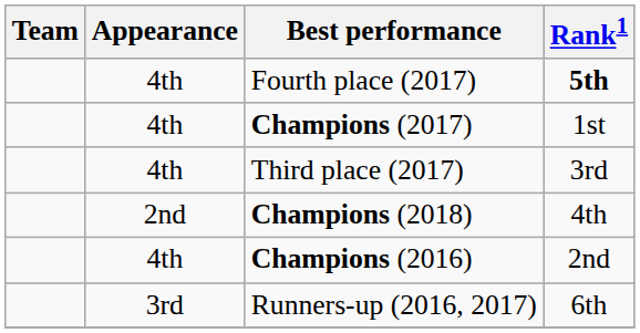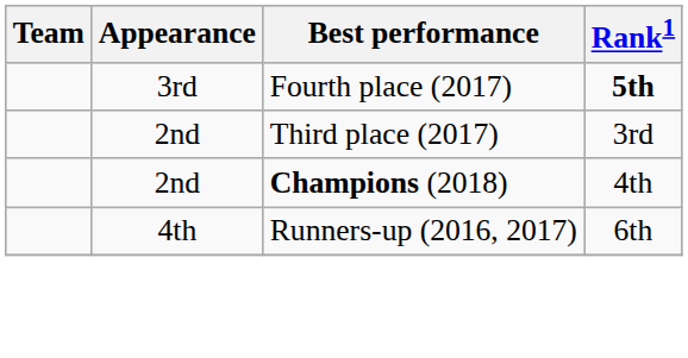Fourth place (2017) | Appearance: 4th -> 3rd
- row: 4th | Champions (2017) | 1st
Third place (2017) | Appearance: 4th -> 2nd
- row: 4th | Champions (2016) | 2nd
Runners-up (2016, 2017) | Appearance: 3rd -> 4th
